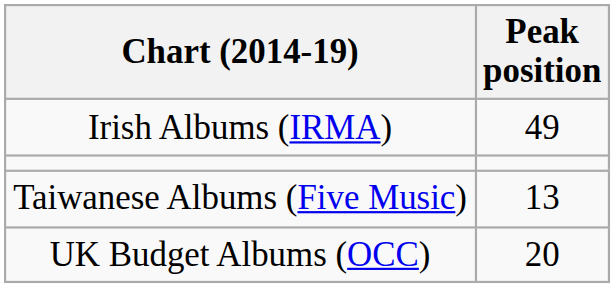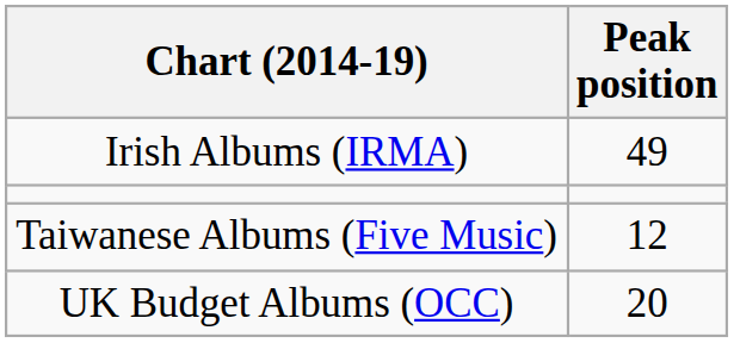Taiwanese Albums (Five Music) | Peak position: 13 -> 12
